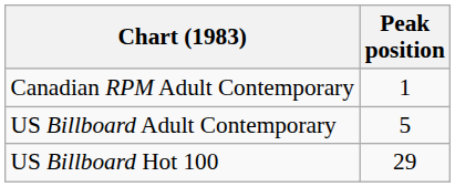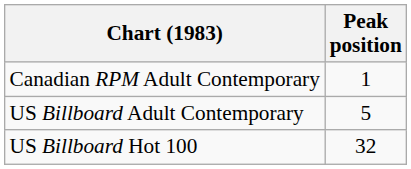US Billboard Hot 100 | Peak position: 29 -> 32
